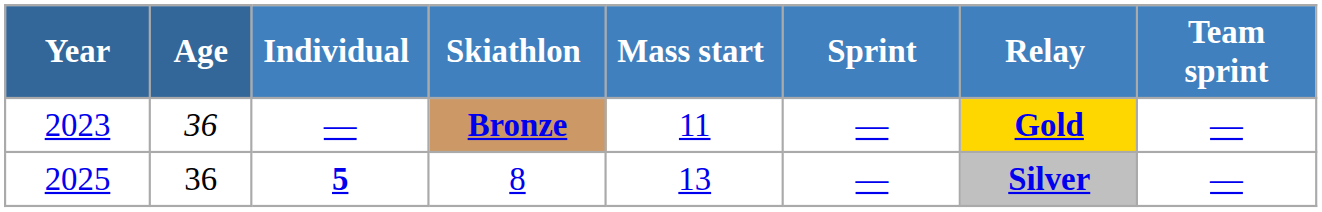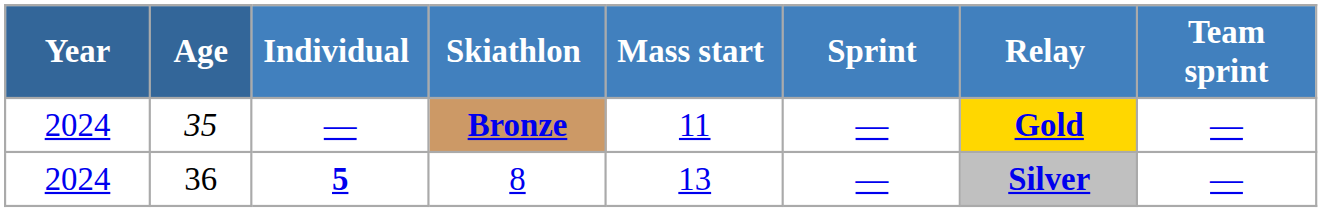Bronze | Year: 2023 -> 2024
Bronze | Age: 36 -> 35
8 | Year: 2025 -> 2024
